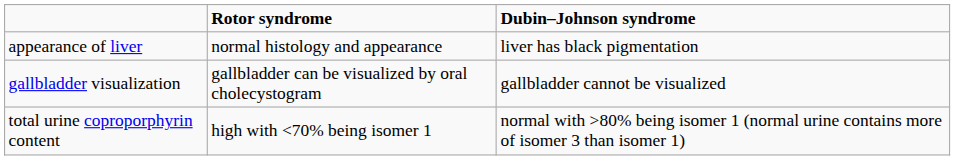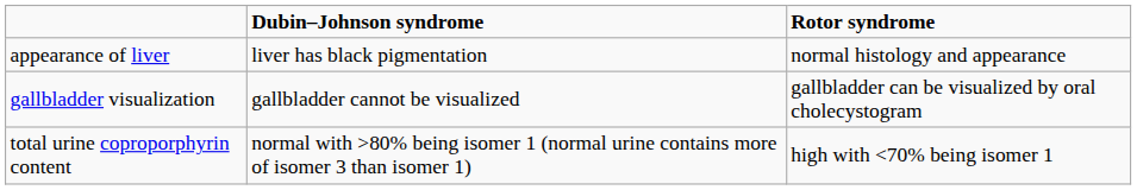columns swapped: Rotor syndrome <-> Dubin–Johnson syndrome
